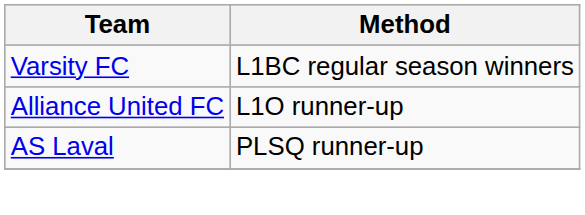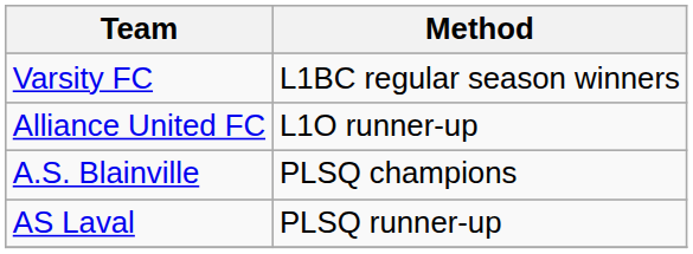+ row: A.S. Blainville | PLSQ champions
